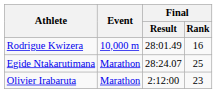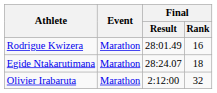Rodrigue Kwizera | Event: 10,000 m -> Marathon
Egide Ntakarutimana | Final / Rank: 25 -> 18
Olivier Irabaruta | Final / Rank: 23 -> 32
